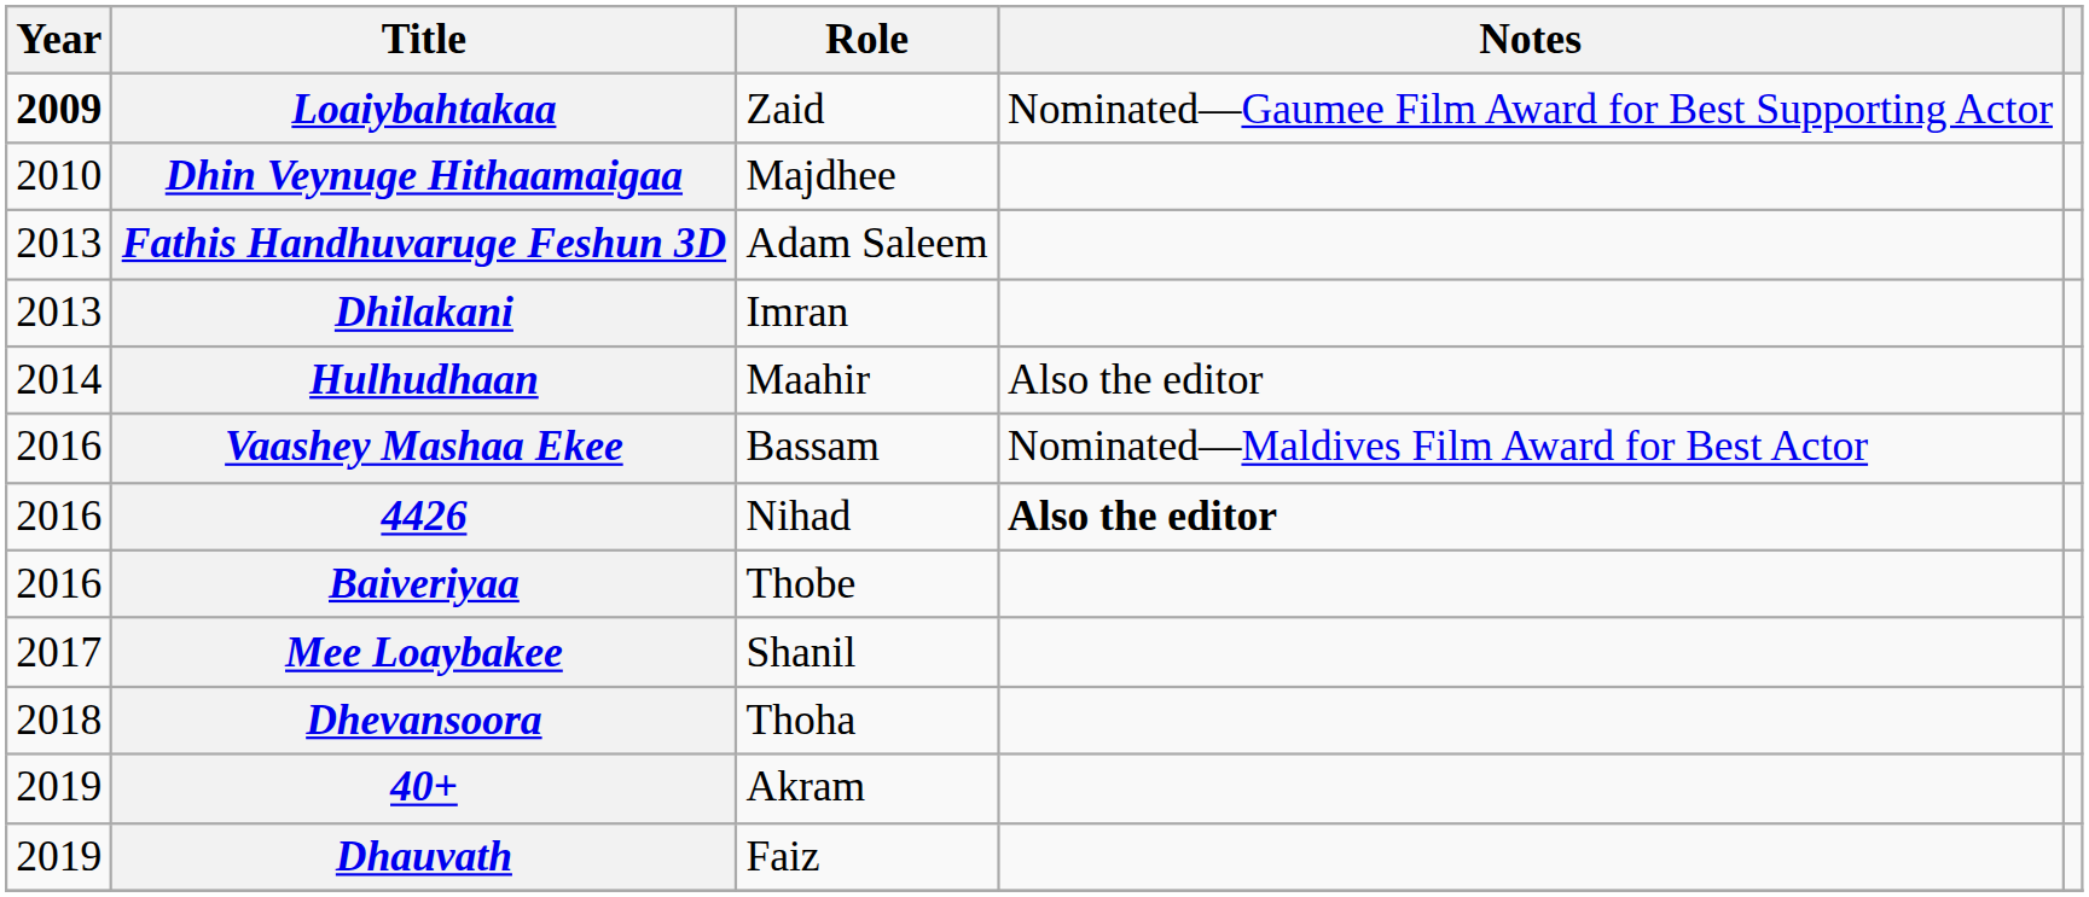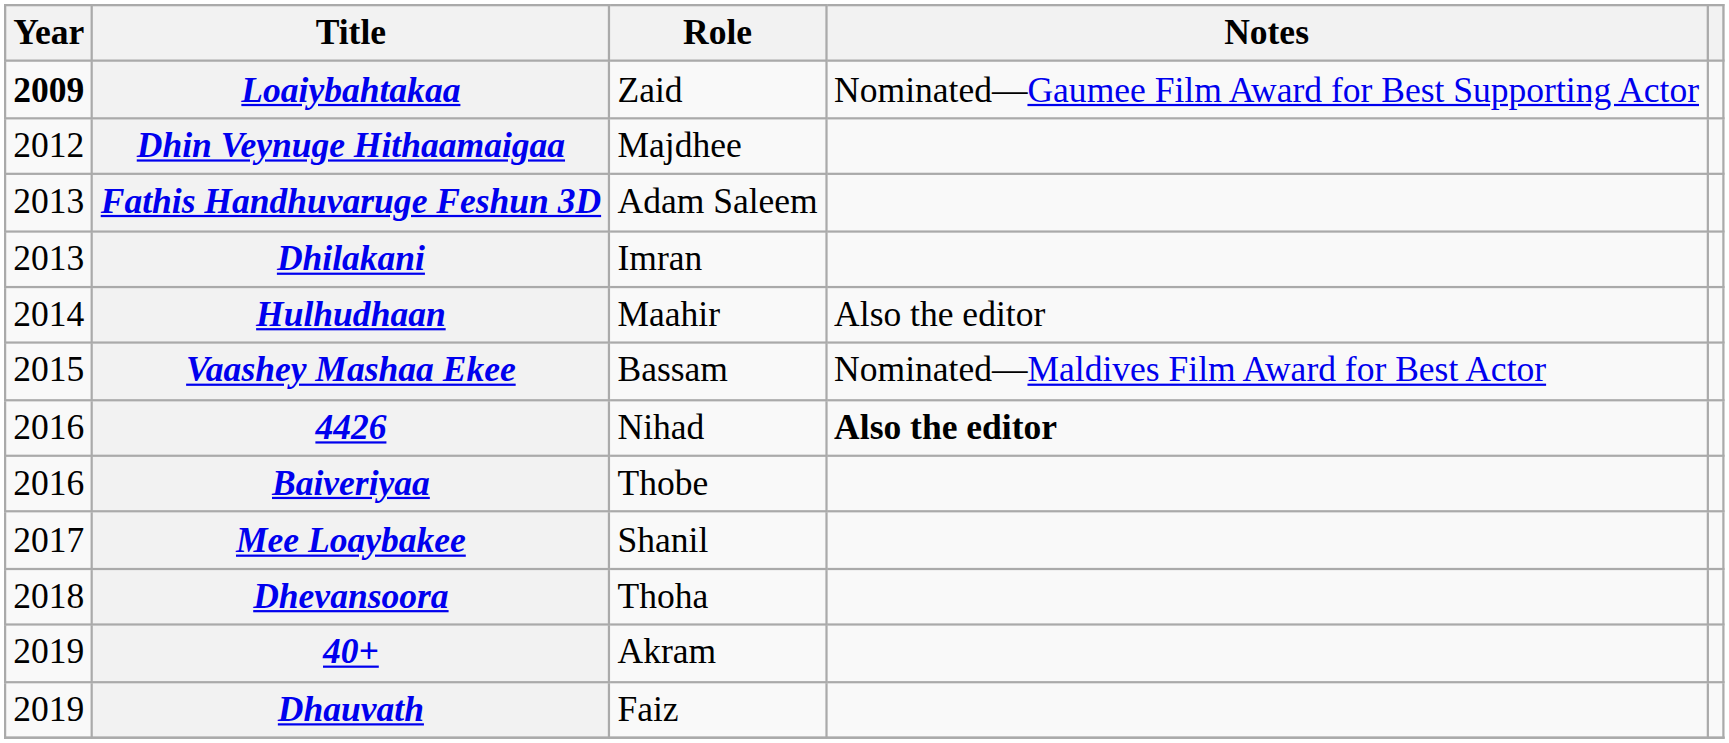Dhin Veynuge Hithaamaigaa | Year: 2010 -> 2012
Vaashey Mashaa Ekee | Year: 2016 -> 2015
